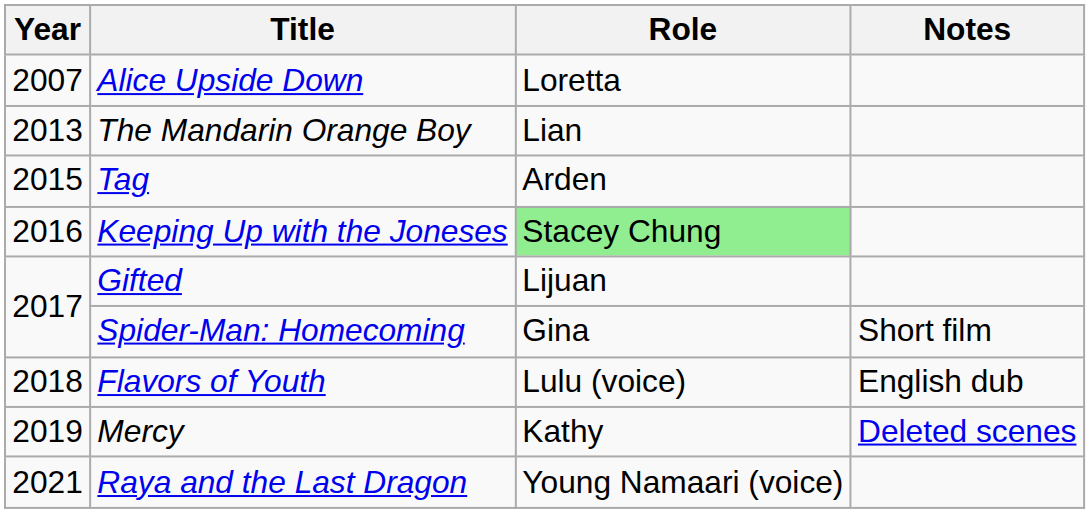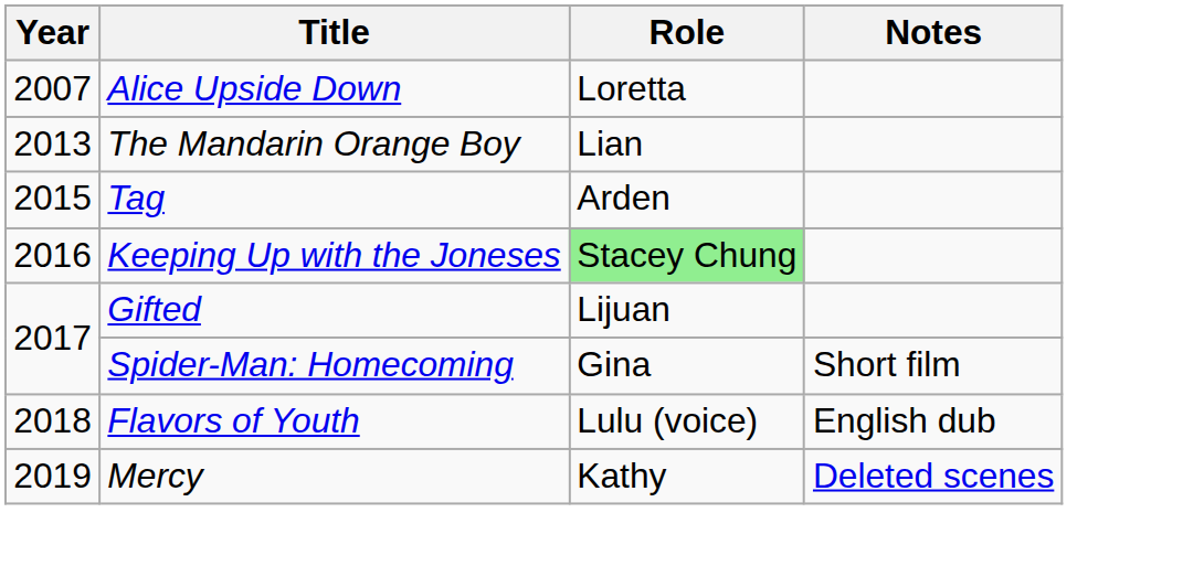- row: 2021 | Raya and the Last Dragon | Young Namaari (voice)
